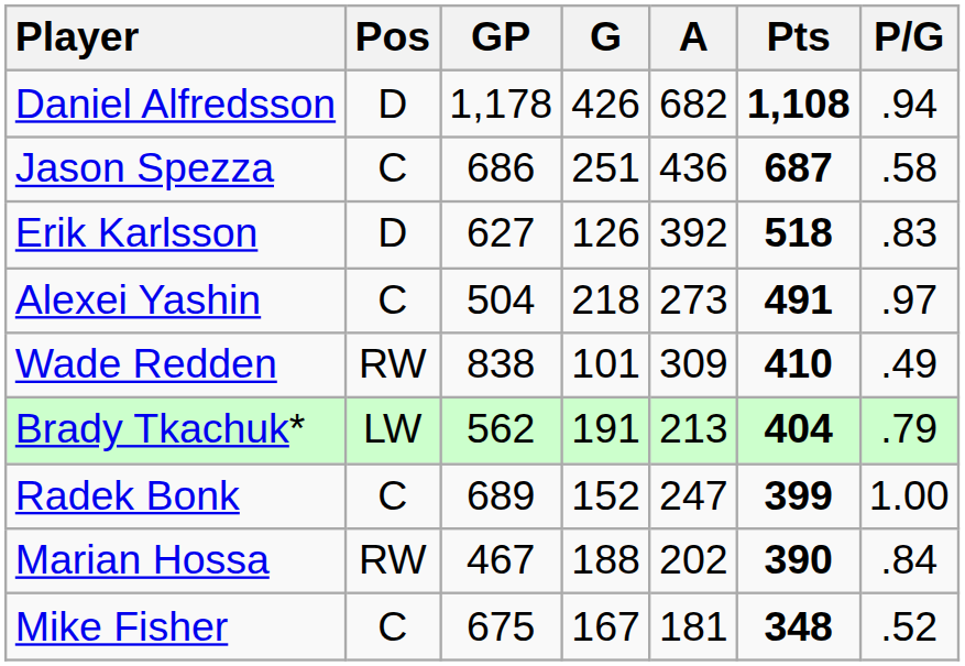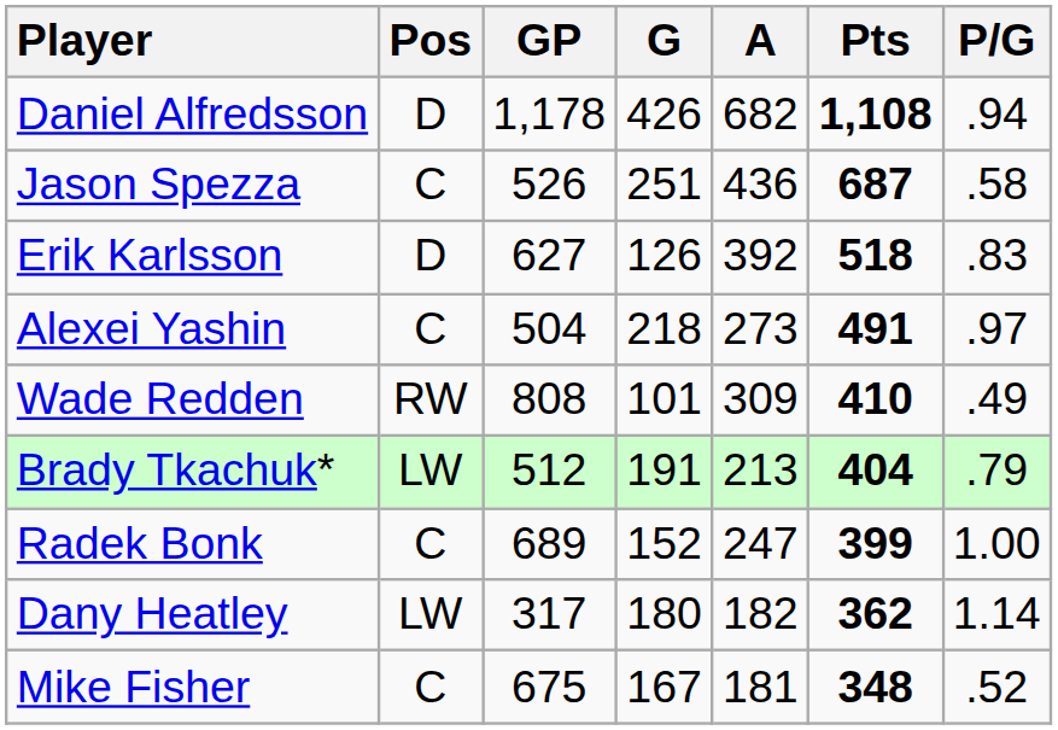Jason Spezza | GP: 686 -> 526
Wade Redden | GP: 838 -> 808
Brady Tkachuk* | GP: 562 -> 512
- row: Marian Hossa | RW | 467 | 188 | 202 | 390 | .84
+ row: Dany Heatley | LW | 317 | 180 | 182 | 362 | 1.14
